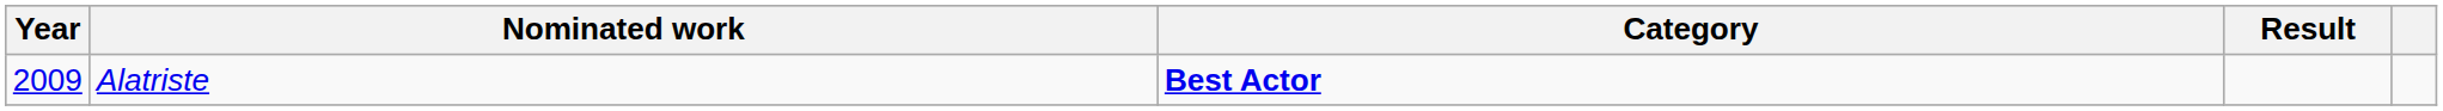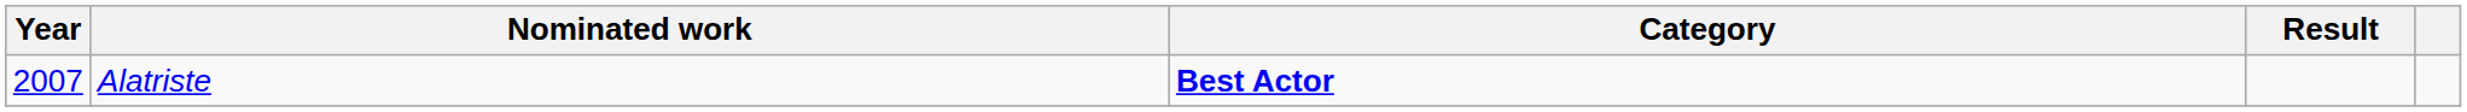Alatriste | Year: 2009 -> 2007
